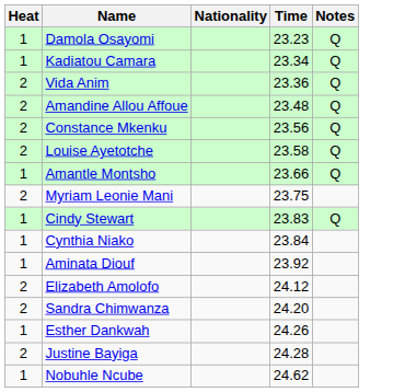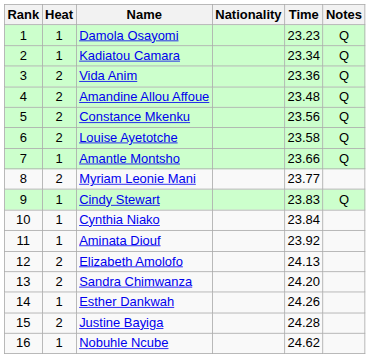+ column: Rank | 1 | 2 | 3 | 4 | 5 | 6 | 7 | 8 | 9 | 10 | 11 | 12 | 13 | 14 | 15 | 16
Myriam Leonie Mani | Time: 23.75 -> 23.77
Elizabeth Amolofo | Time: 24.12 -> 24.13
